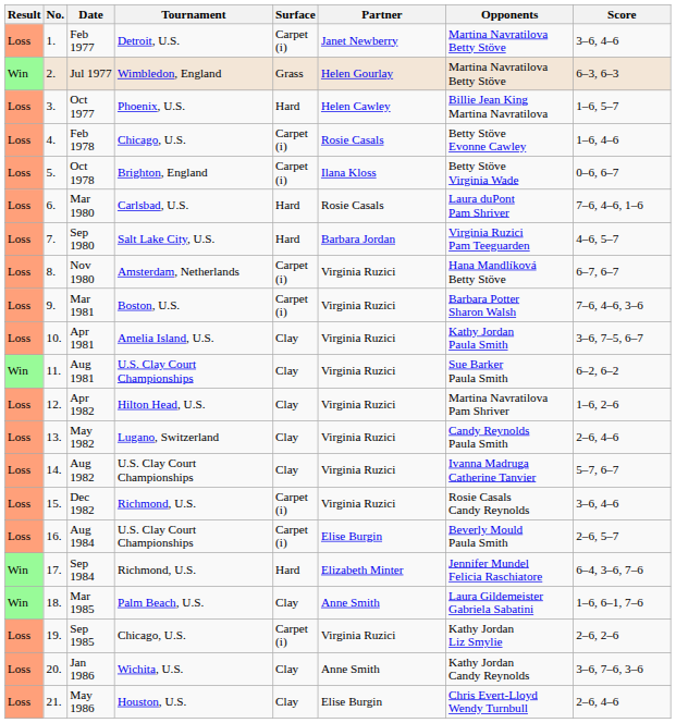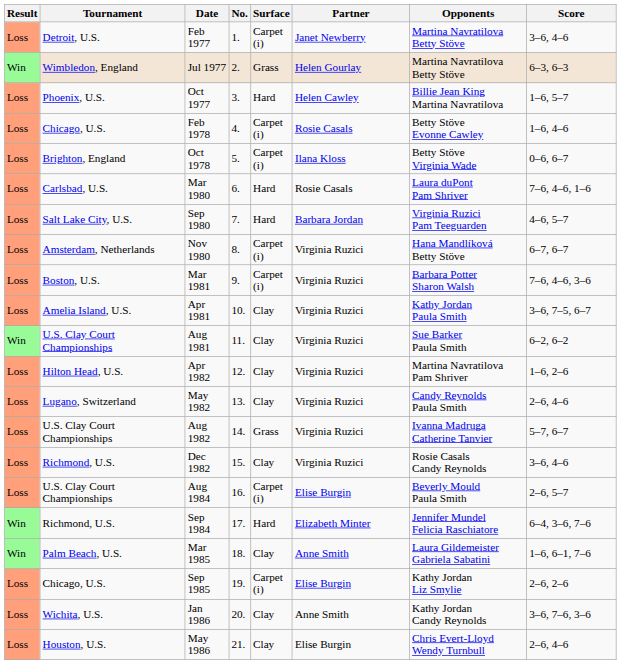columns swapped: No. <-> Tournament
Aug 1982 | Surface: Clay -> Grass
Dec 1982 | Surface: Carpet (i) -> Clay
Sep 1985 | Partner: Virginia Ruzici -> Elise Burgin
